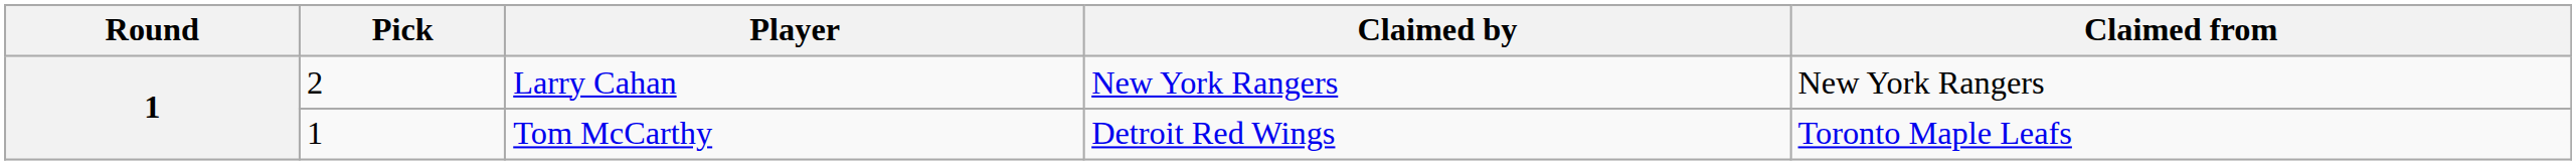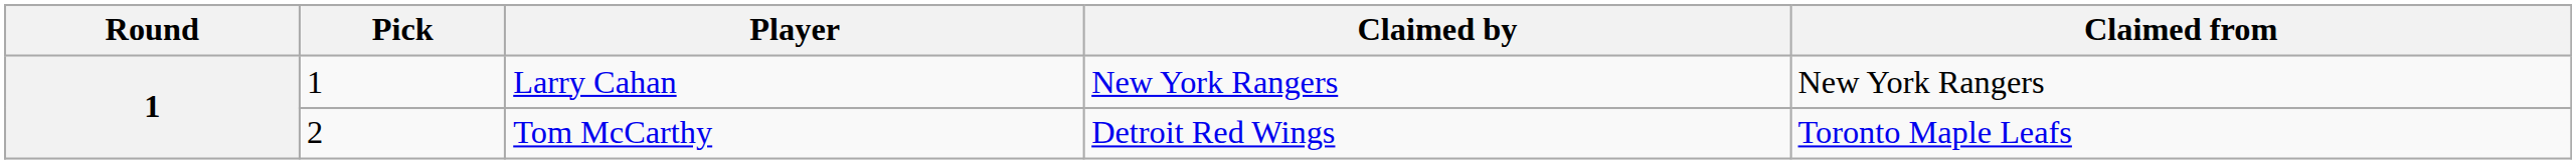Larry Cahan | Pick: 2 -> 1
Tom McCarthy | Pick: 1 -> 2
